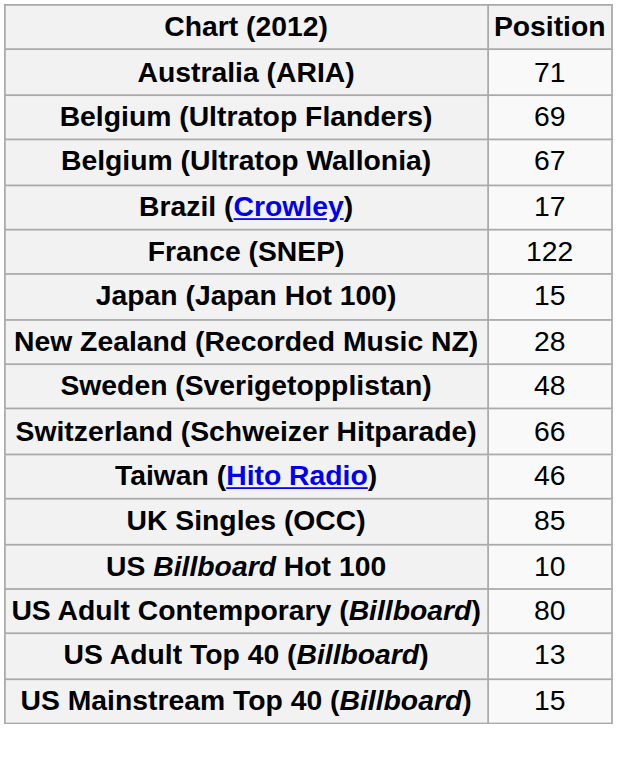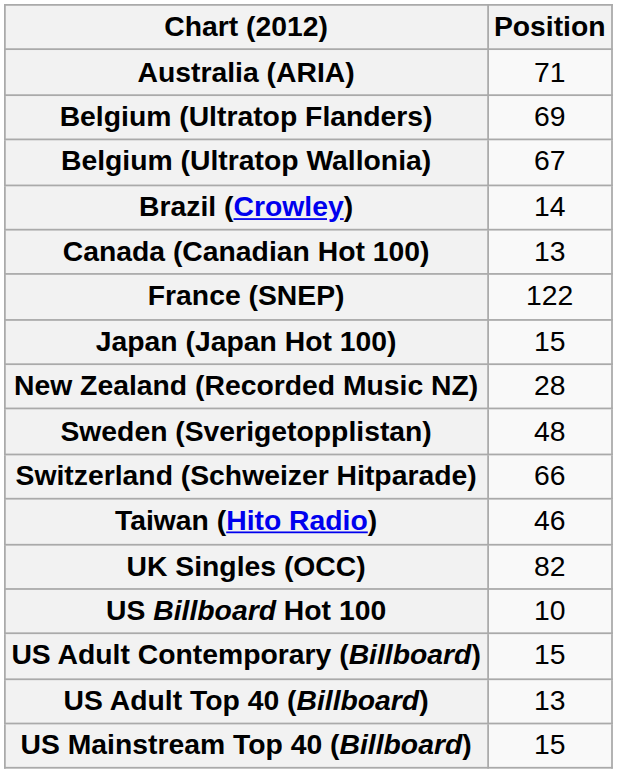Brazil (Crowley) | Position: 17 -> 14
+ row: Canada (Canadian Hot 100) | 13
UK Singles (OCC) | Position: 85 -> 82
US Adult Contemporary (Billboard) | Position: 80 -> 15
